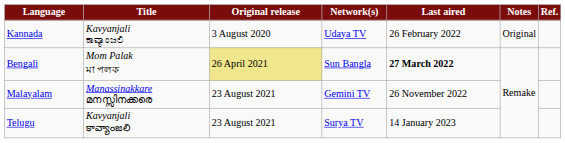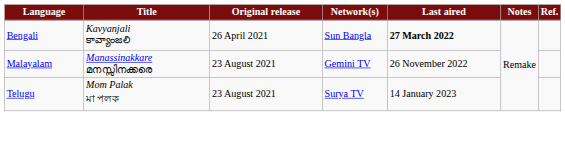- row: Kannada | Kavyanjali ಕಾವ್ಯಾಂಜಲಿ | 3 August 2020 | Udaya TV | 26 February 2022 | Original
Bengali | Title: Mom Palak মা পলক -> Kavyanjali కావ్యాంజలి
Bengali | Original release: khaki background -> no background
Telugu | Title: Kavyanjali కావ్యాంజలి -> Mom Palak মা পলক
